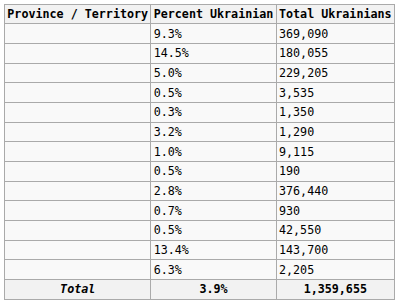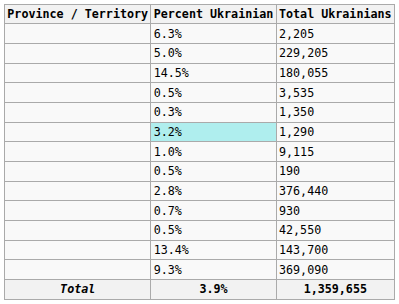rows swapped: 369,090 <-> 2,205
rows swapped: 229,205 <-> 180,055
1,290 | Percent Ukrainian: no background -> paleturquoise background
